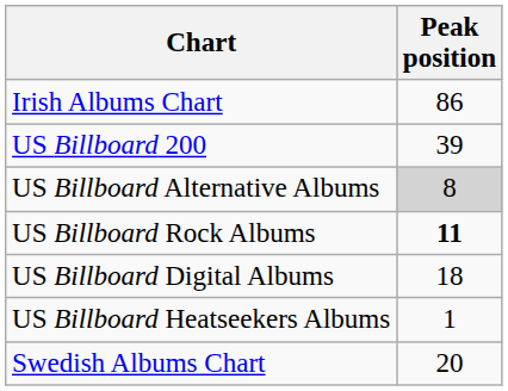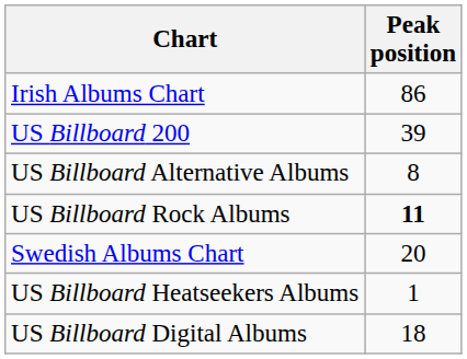US Billboard Alternative Albums | Peak position: lightgrey background -> no background
rows swapped: US Billboard Digital Albums <-> Swedish Albums Chart
